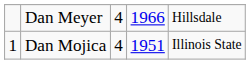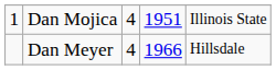rows swapped: Dan Mojica <-> Dan Meyer
